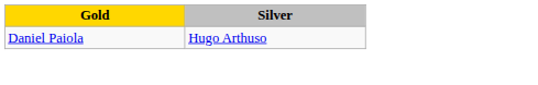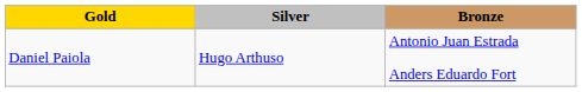+ column: Bronze | Antonio Juan Estrada Anders Eduardo Fort
